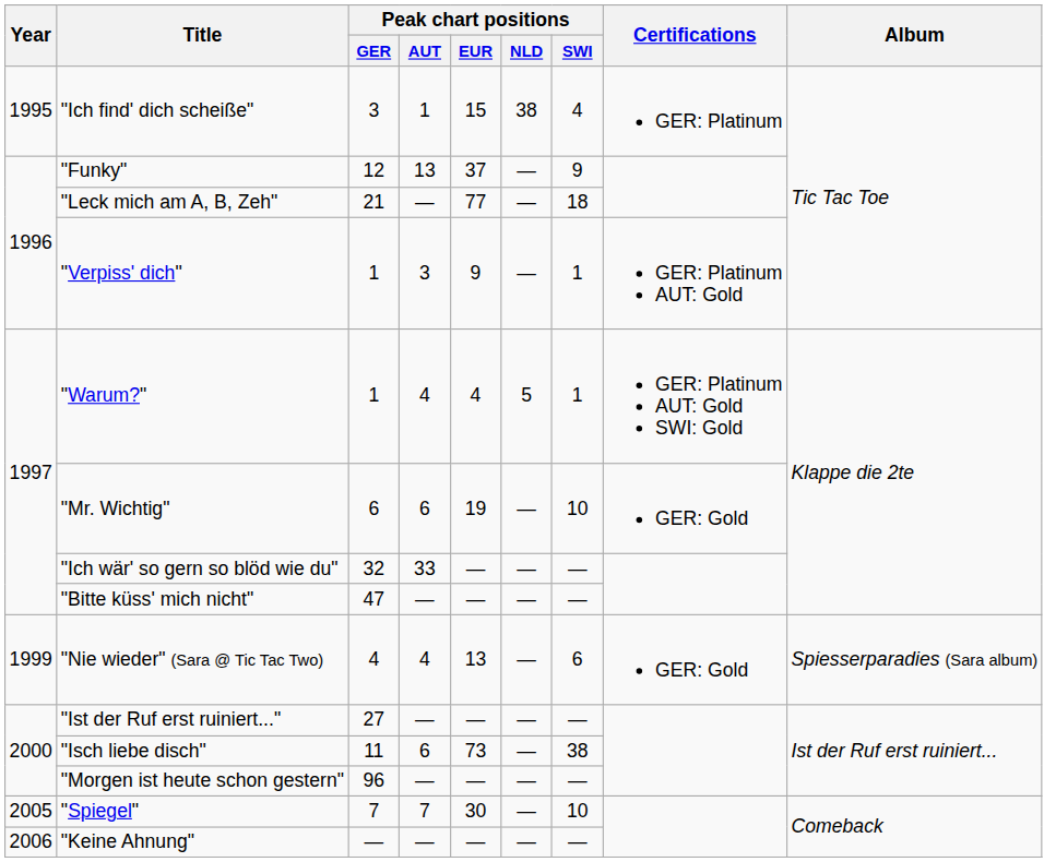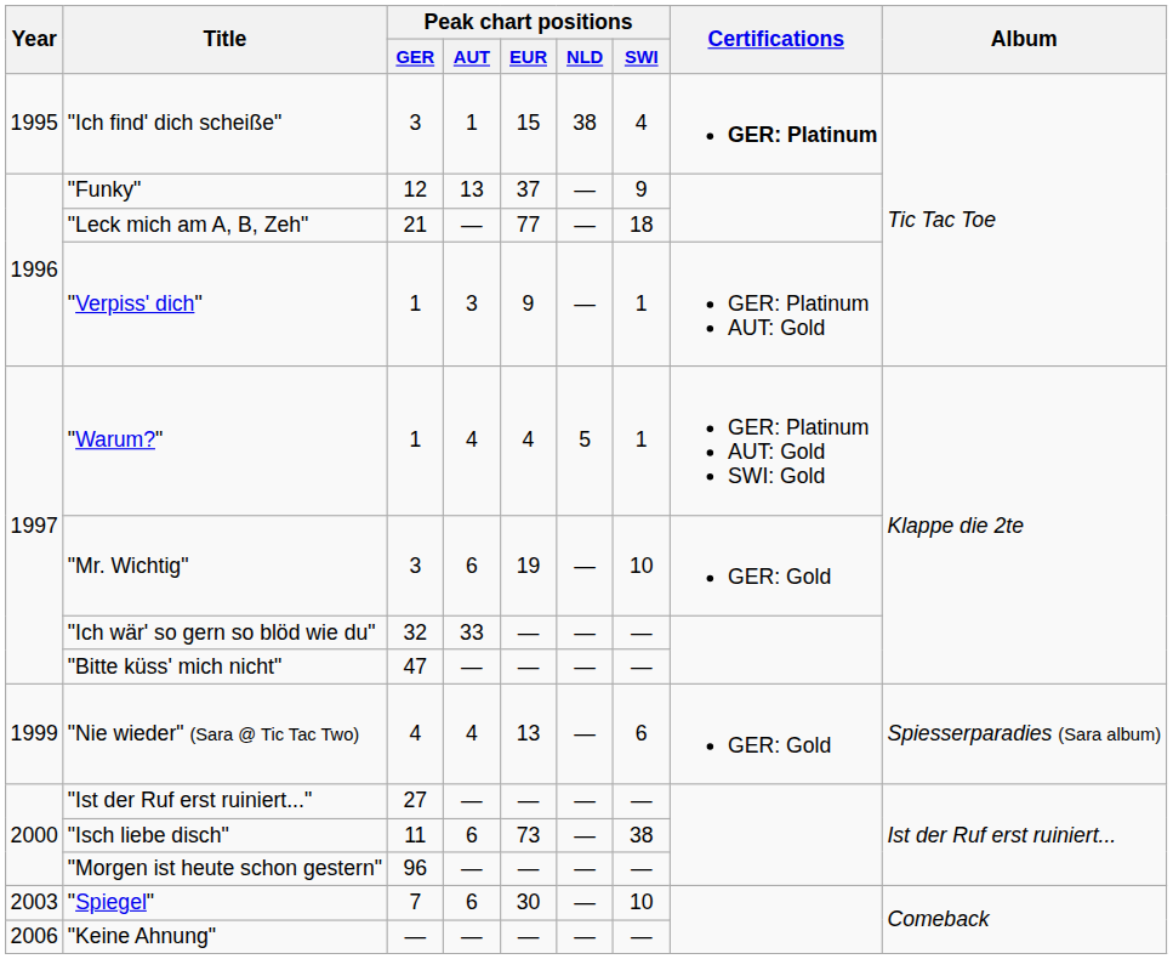"Ich find' dich scheiße" | Certifications: normal -> bold
"Mr. Wichtig" | Peak chart positions / GER: 6 -> 3
"Spiegel" | Year: 2005 -> 2003
"Spiegel" | Peak chart positions / AUT: 7 -> 6
